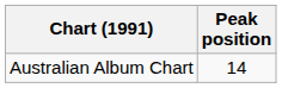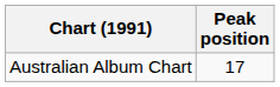Australian Album Chart | Peak position: 14 -> 17
